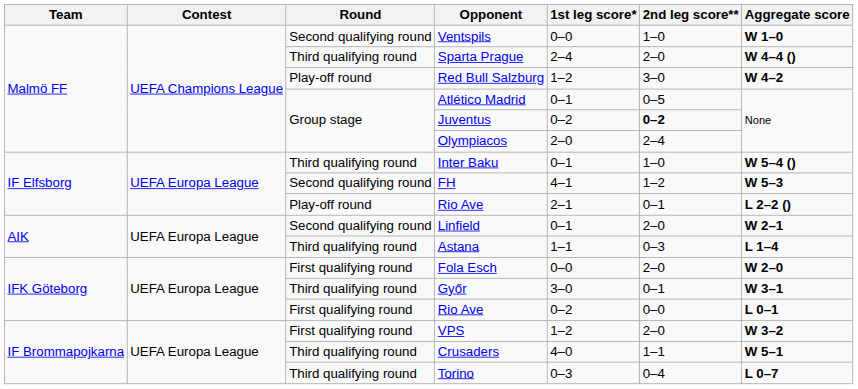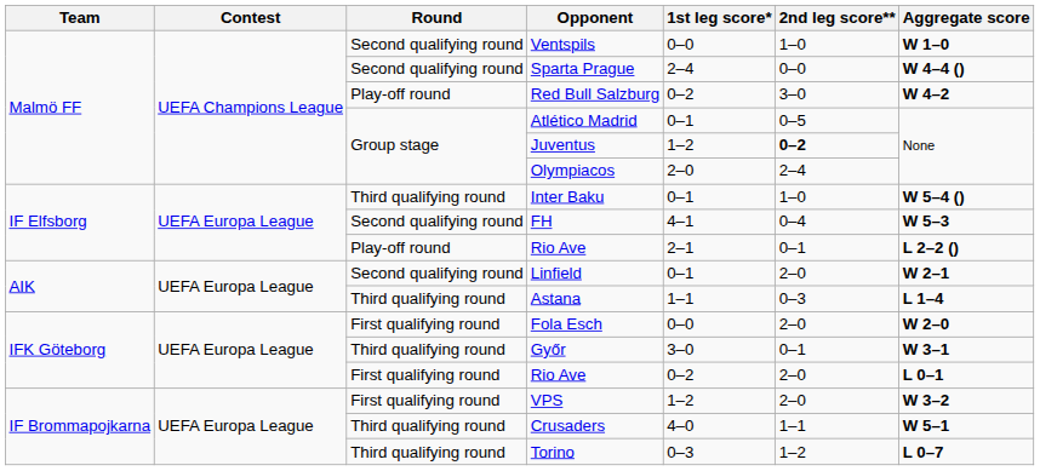Sparta Prague | Round: Third qualifying round -> Second qualifying round
Sparta Prague | 2nd leg score**: 2–0 -> 0–0
Red Bull Salzburg | 1st leg score*: 1–2 -> 0–2
Juventus | 1st leg score*: 0–2 -> 1–2
FH | 2nd leg score**: 1–2 -> 0–4
IFK Göteborg / Rio Ave | 2nd leg score**: 0–0 -> 2–0
Torino | 2nd leg score**: 0–4 -> 1–2
